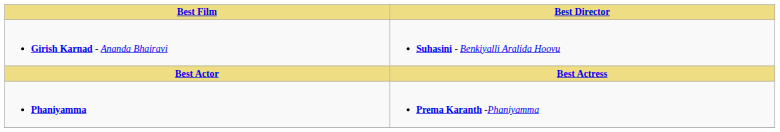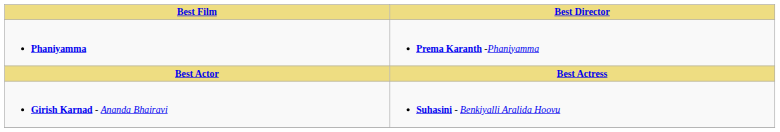rows swapped: Phaniyamma <-> Girish Karnad - Ananda Bhairavi
